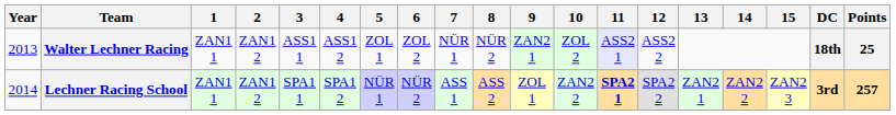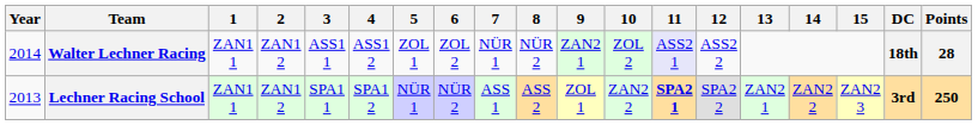Walter Lechner Racing | Year: 2013 -> 2014
Walter Lechner Racing | Points: 25 -> 28
Lechner Racing School | Year: 2014 -> 2013
Lechner Racing School | Points: 257 -> 250
